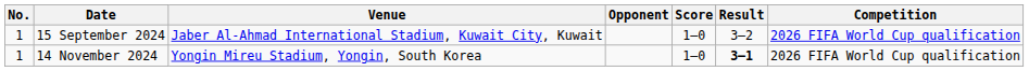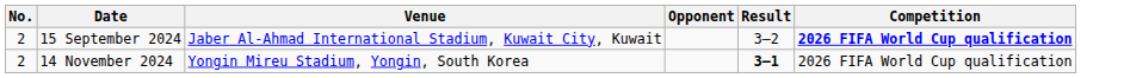- column: Score | 1–0 | 1–0
15 September 2024 | No.: 1 -> 2
15 September 2024 | Competition: normal -> bold
14 November 2024 | No.: 1 -> 2
